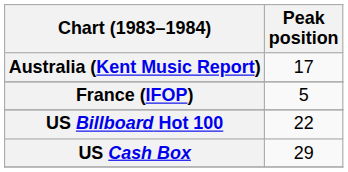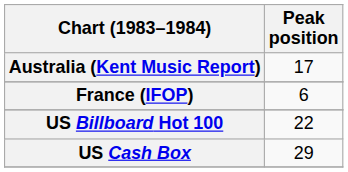France (IFOP) | Peak position: 5 -> 6
